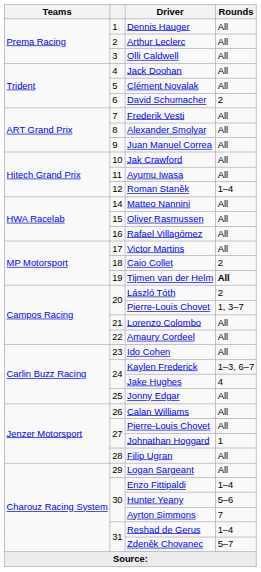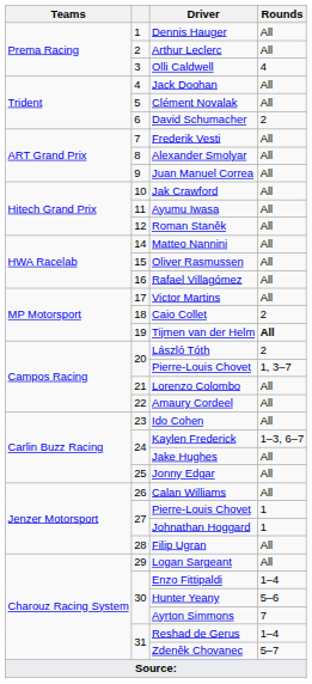Olli Caldwell | Rounds: All -> 4
Roman Staněk | Rounds: 1–4 -> All
Jake Hughes | Rounds: 4 -> All
27 / Pierre-Louis Chovet | Rounds: All -> 1
